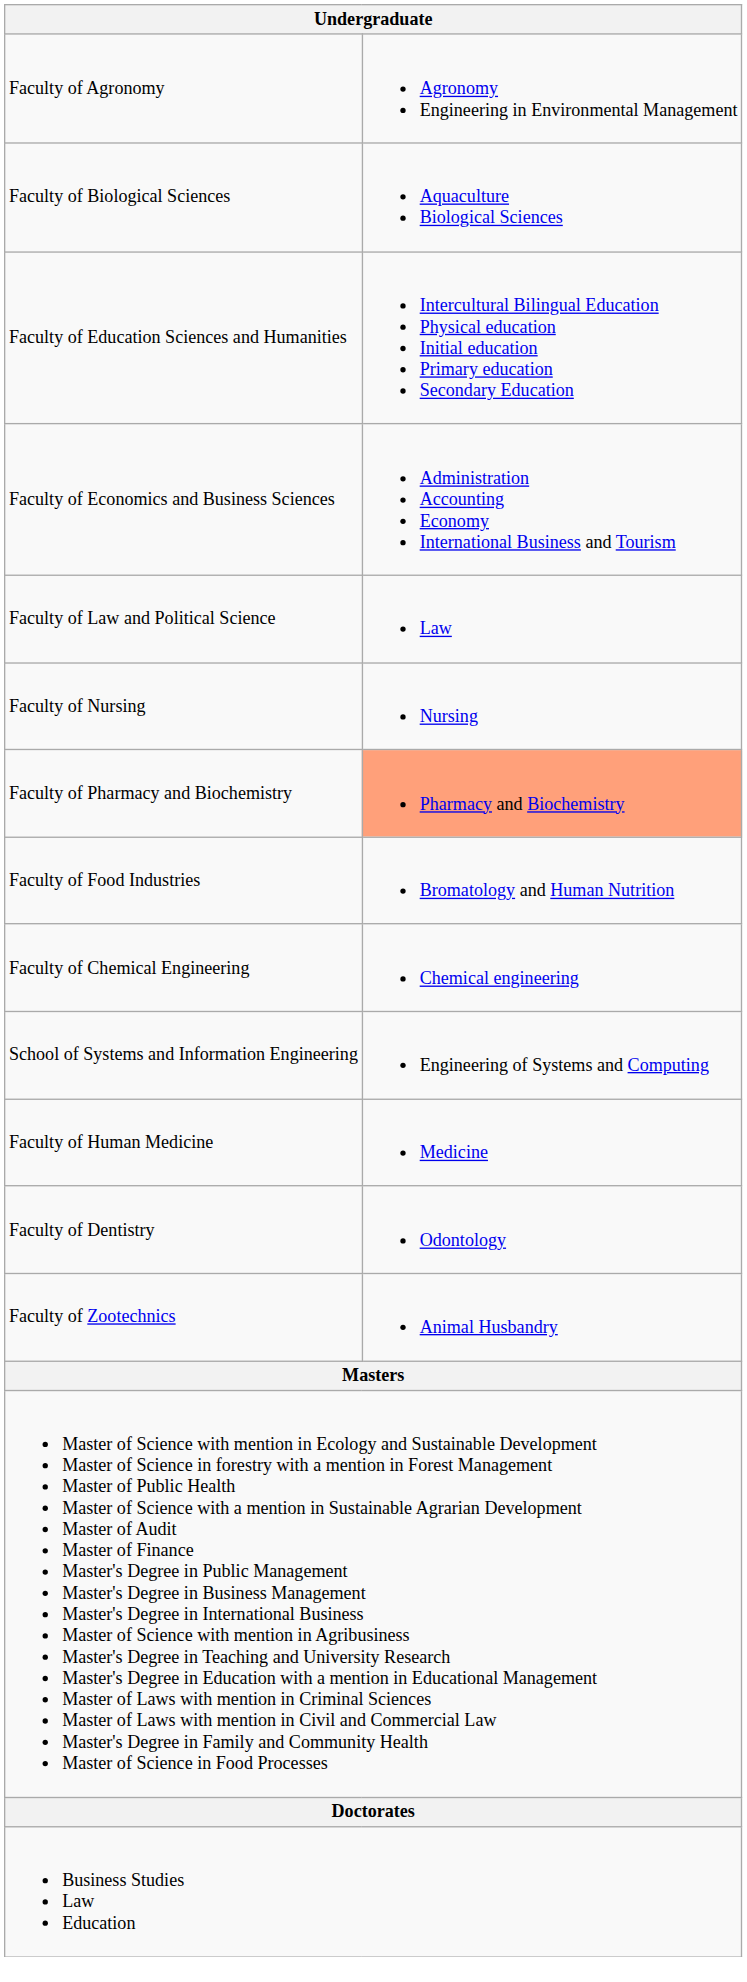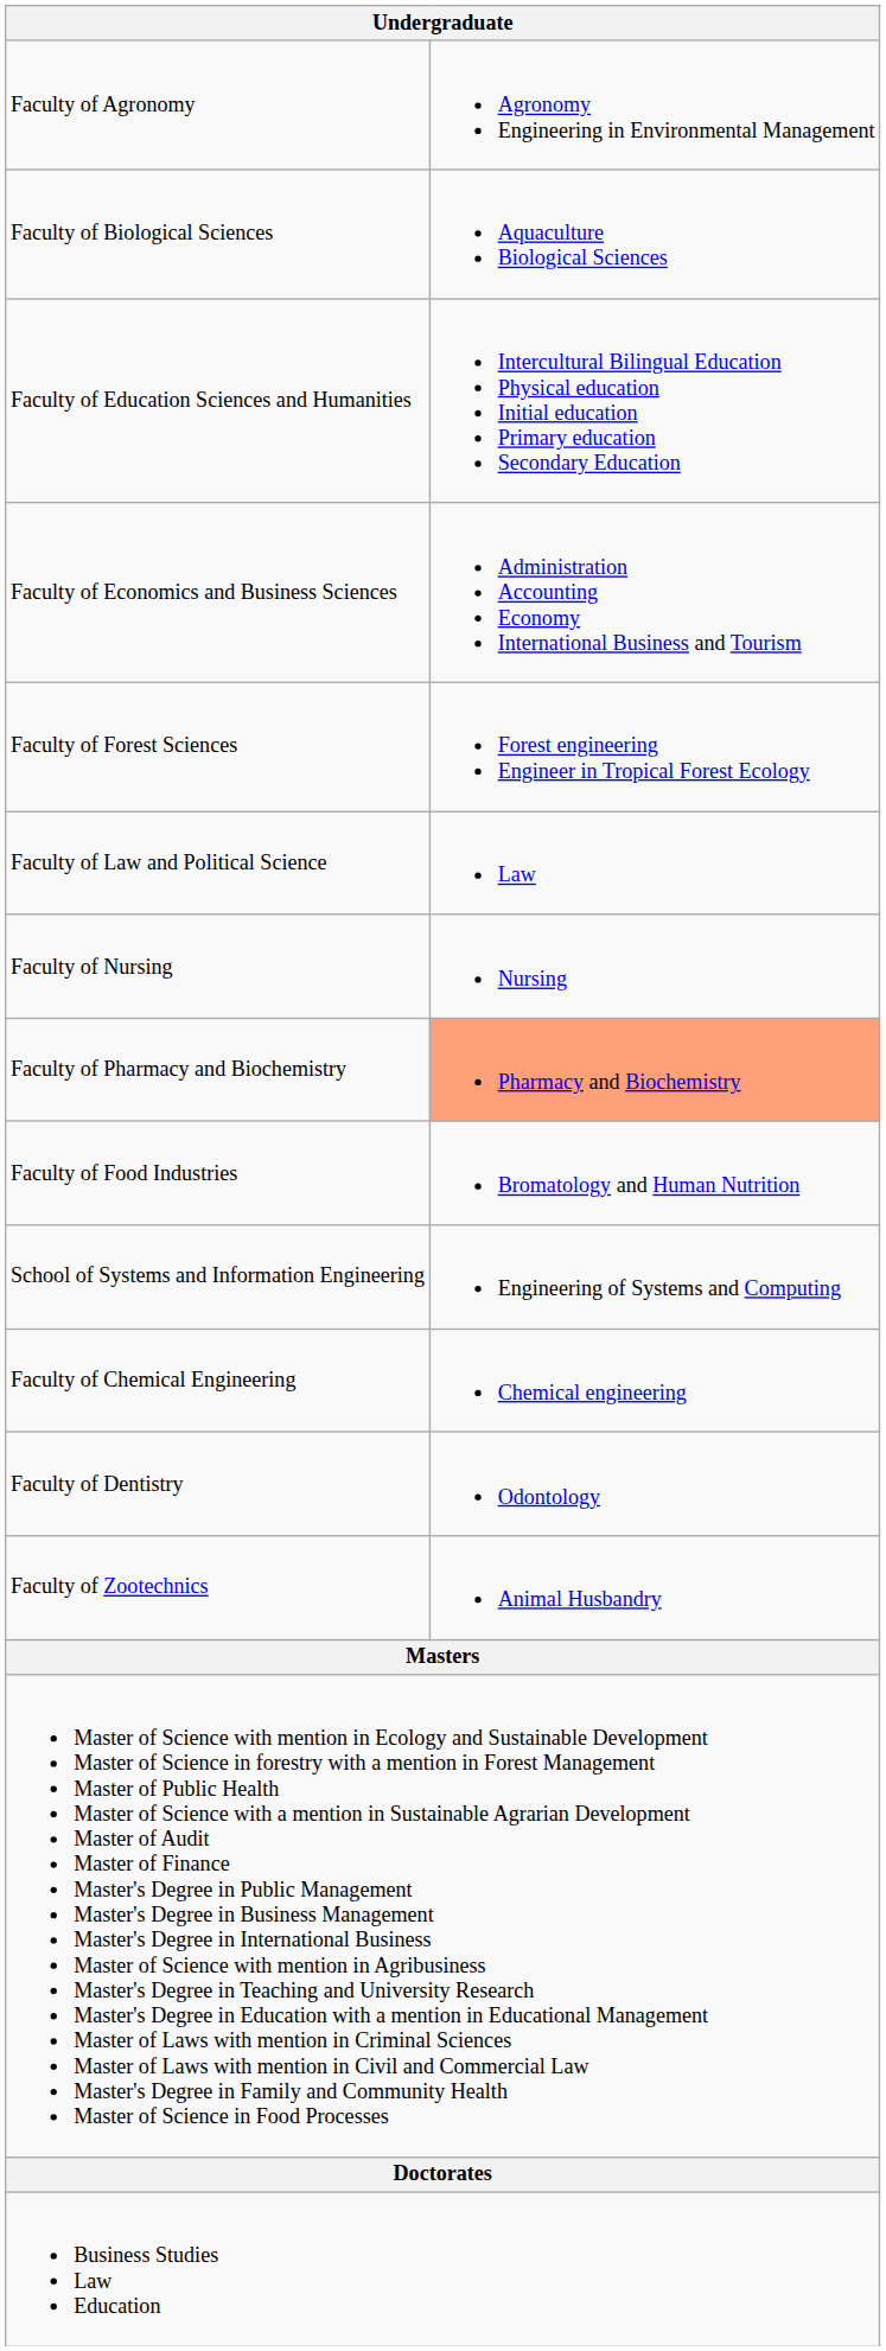+ row: Faculty of Forest Sciences | Forest engineering Engineer in Tropical Forest Ecology
rows swapped: Faculty of Chemical Engineering <-> School of Systems and Information Engineering
- row: Faculty of Human Medicine | Medicine
